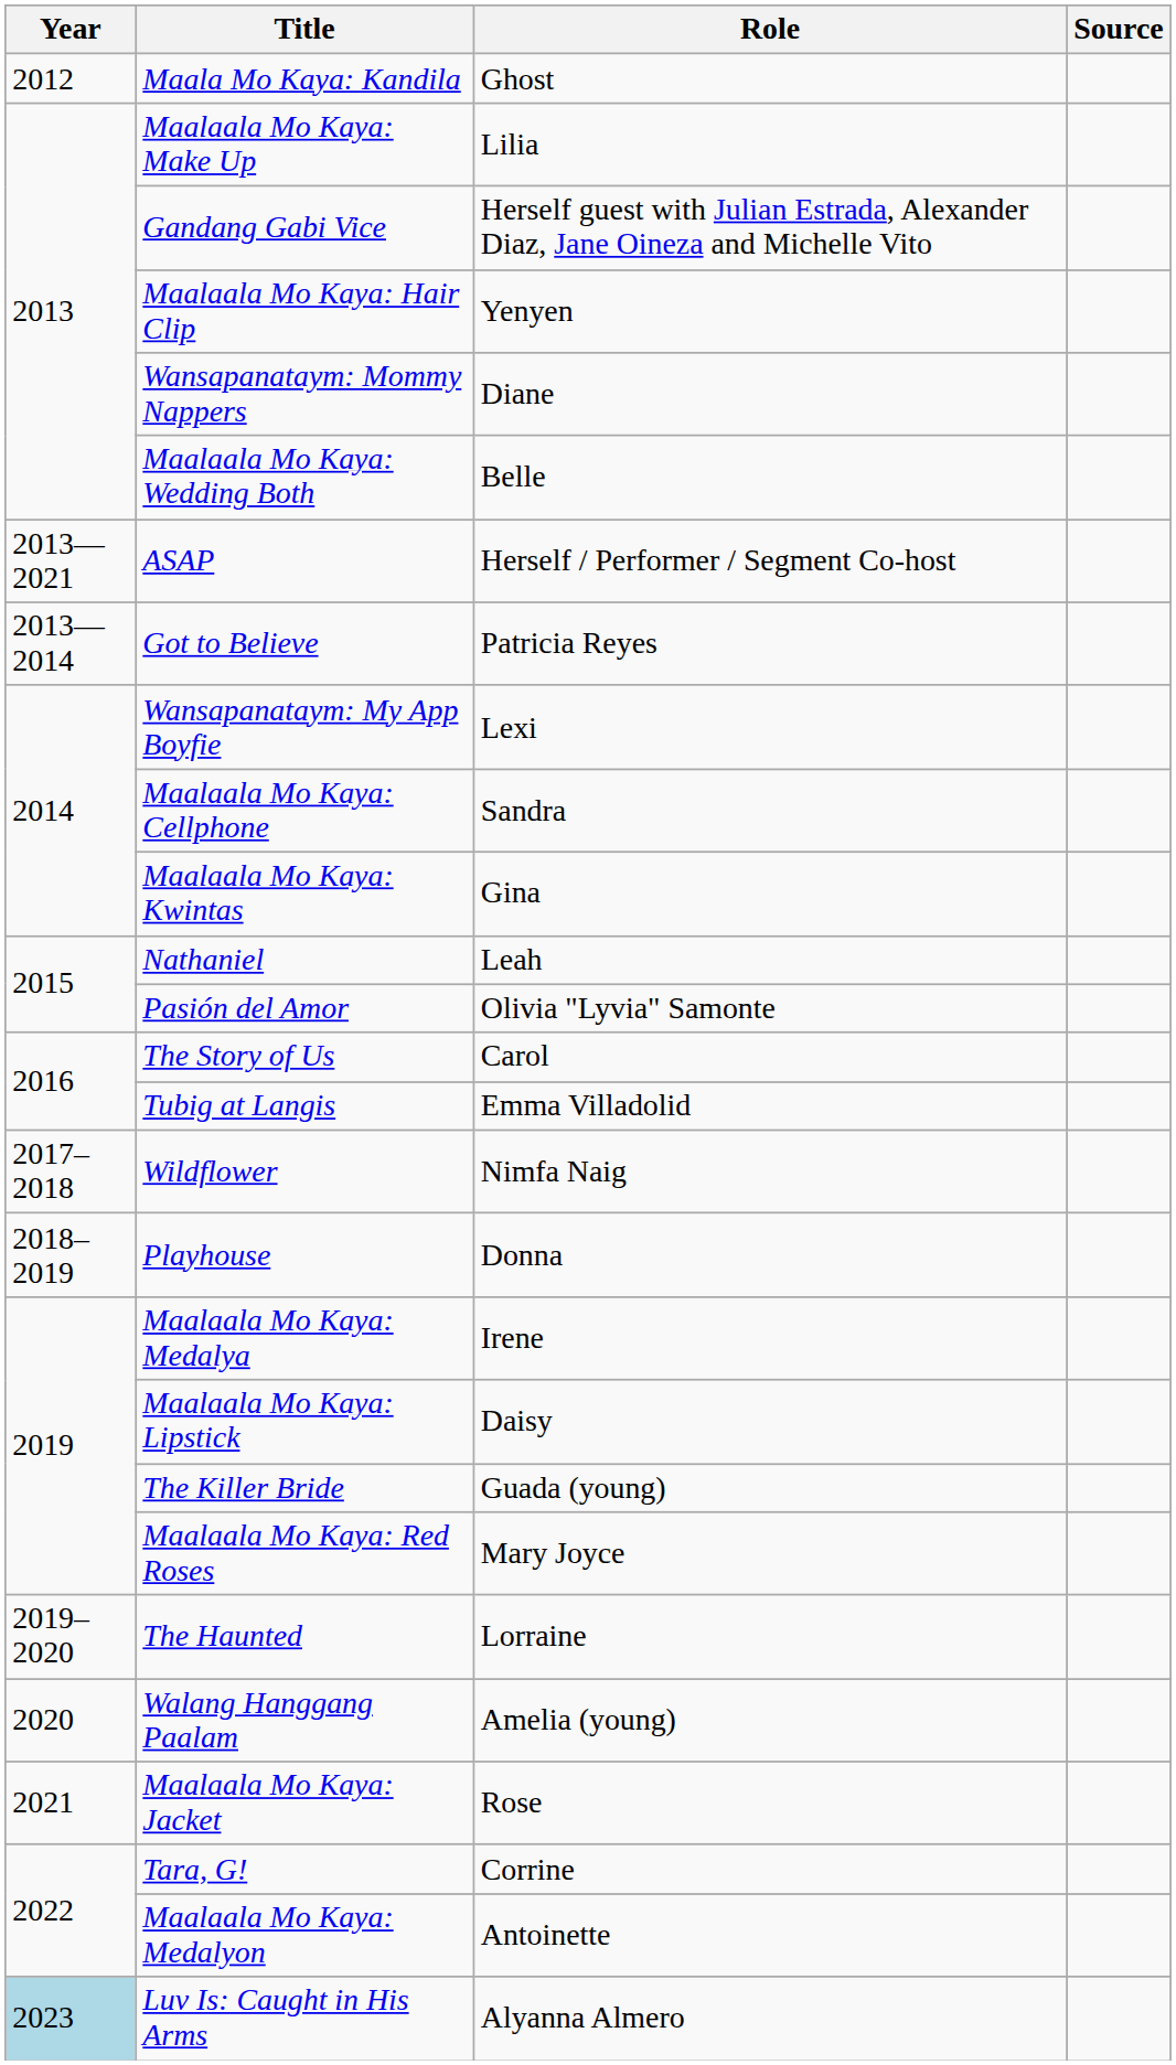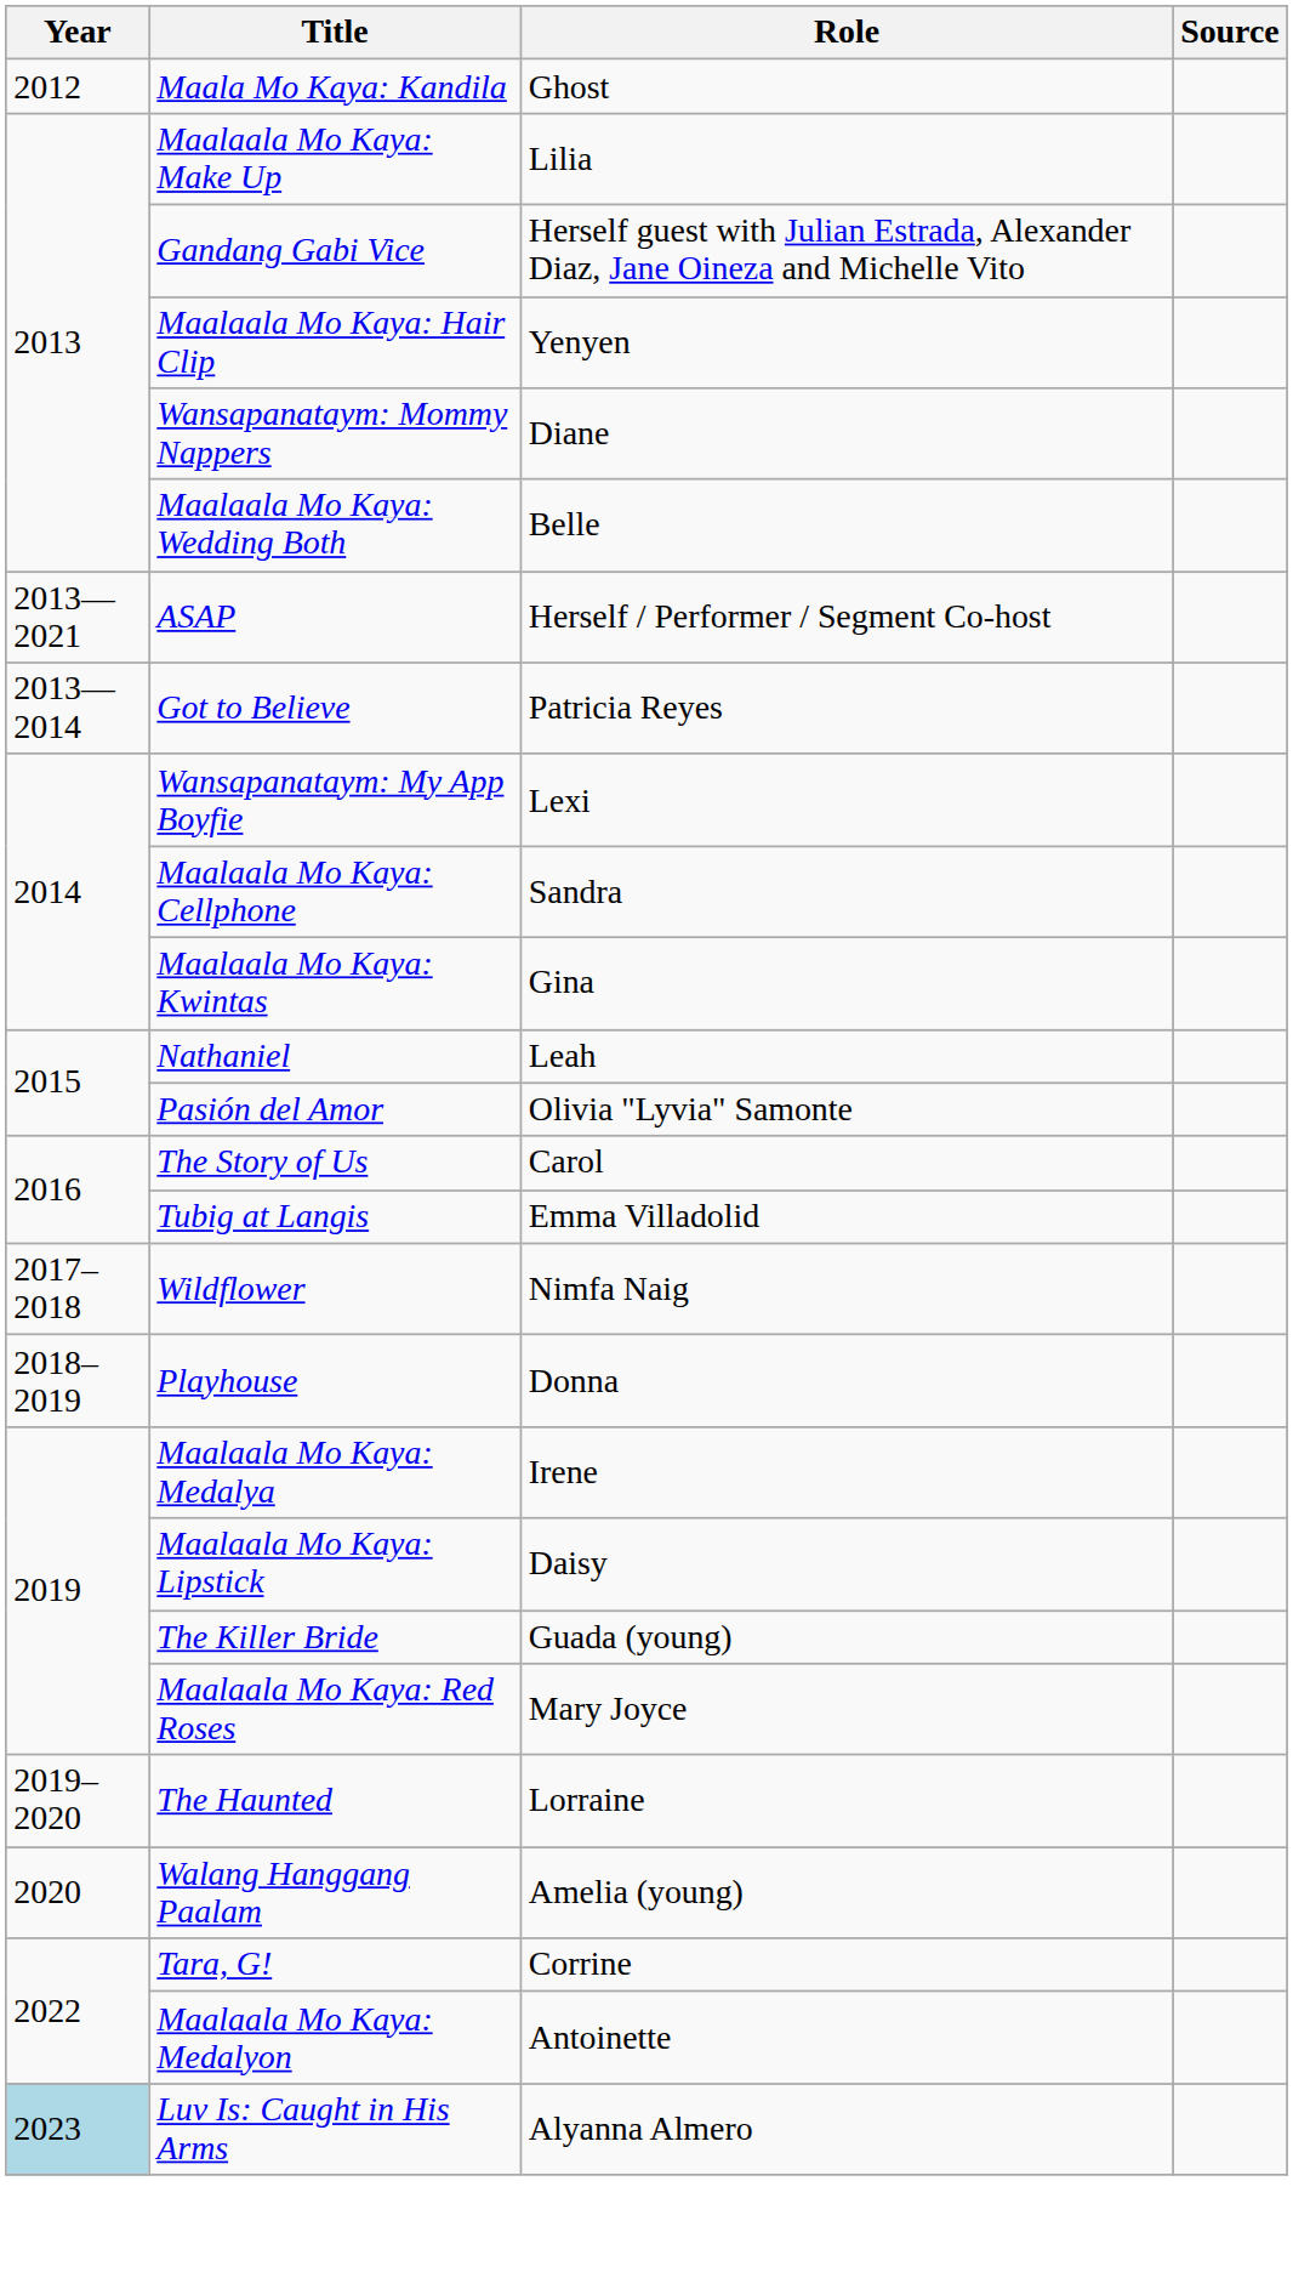- row: 2021 | Maalaala Mo Kaya: Jacket | Rose
